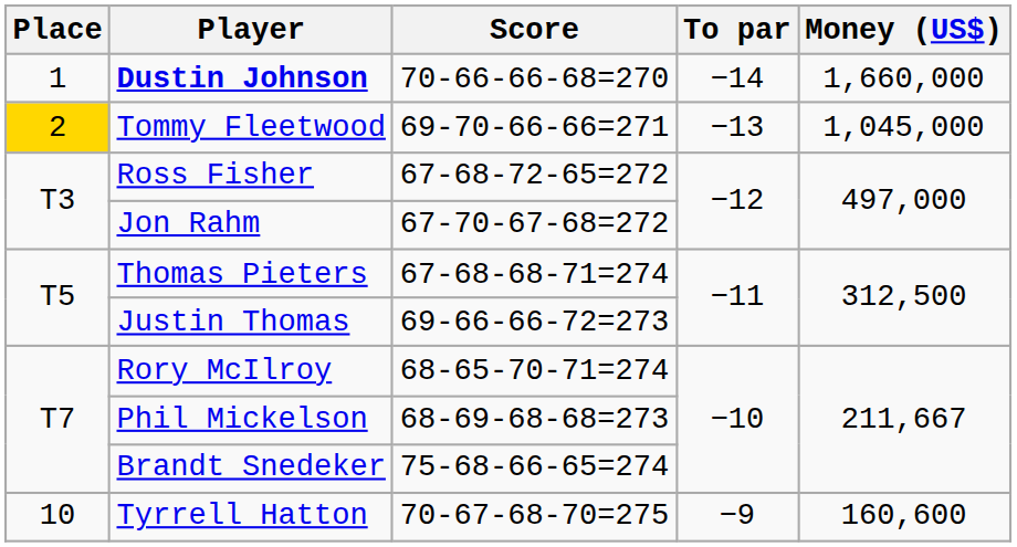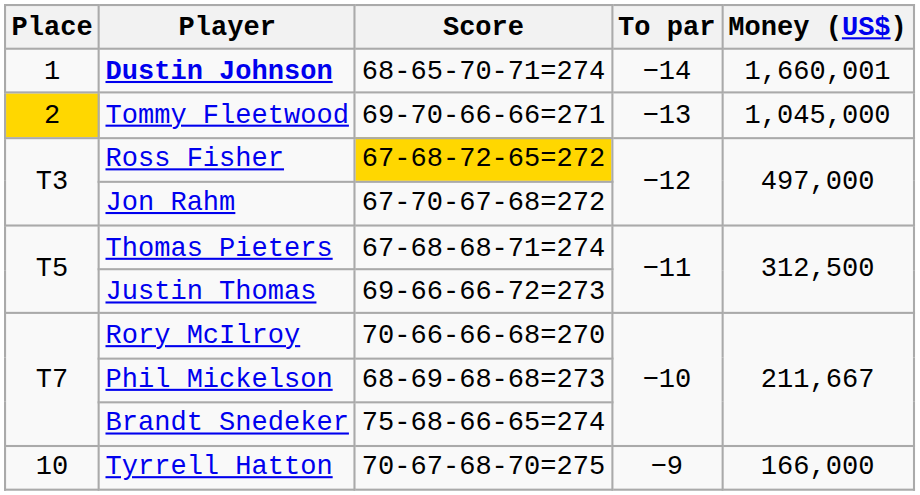Dustin Johnson | Score: 70-66-66-68=270 -> 68-65-70-71=274
Dustin Johnson | Money (US$): 1,660,000 -> 1,660,001
Ross Fisher | Score: no background -> gold background
Rory McIlroy | Score: 68-65-70-71=274 -> 70-66-66-68=270
Tyrrell Hatton | Money (US$): 160,600 -> 166,000
